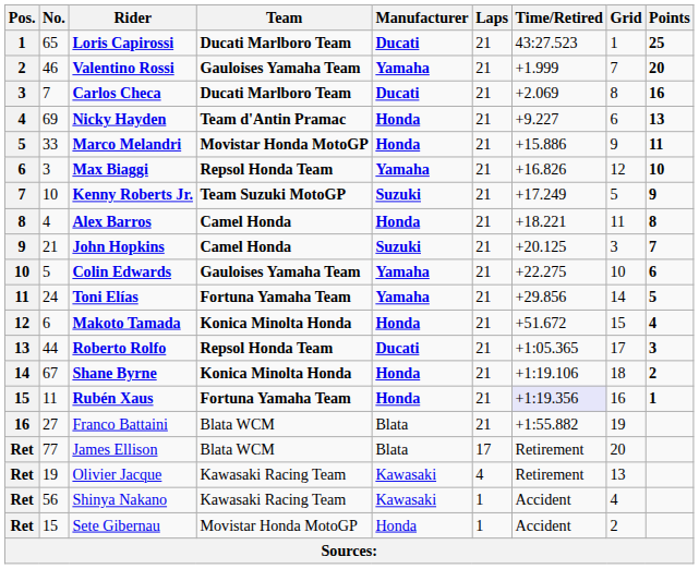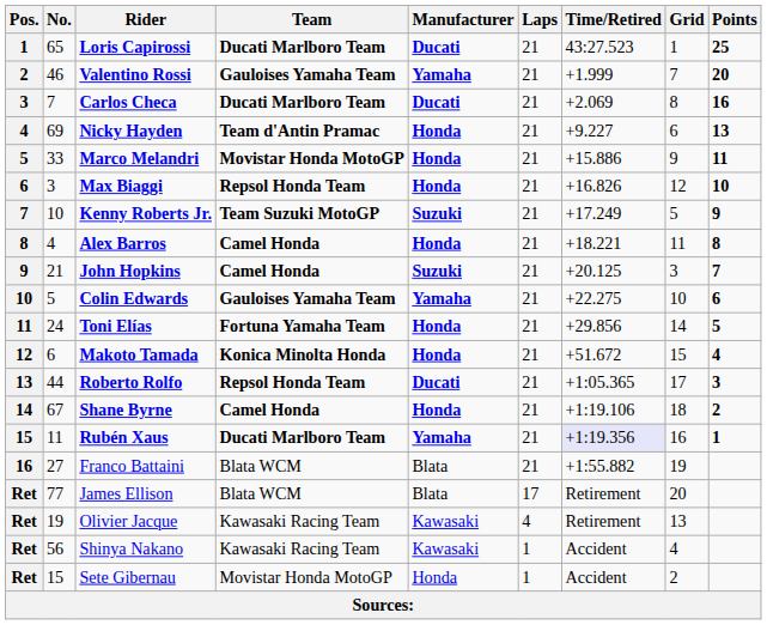Max Biaggi | Manufacturer: Yamaha -> Honda
Toni Elías | Manufacturer: Yamaha -> Honda
Shane Byrne | Team: Konica Minolta Honda -> Camel Honda
Rubén Xaus | Team: Fortuna Yamaha Team -> Ducati Marlboro Team
Rubén Xaus | Manufacturer: Honda -> Yamaha
